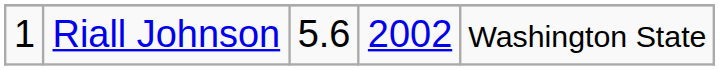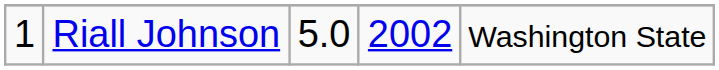Riall Johnson | column 3: 5.6 -> 5.0
